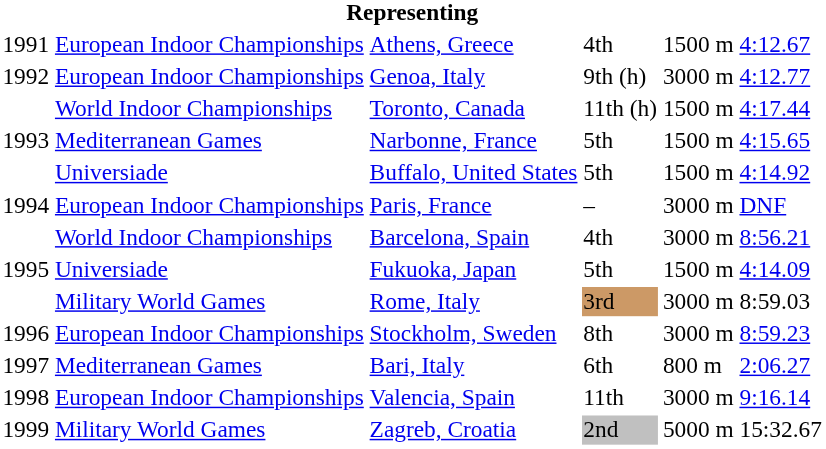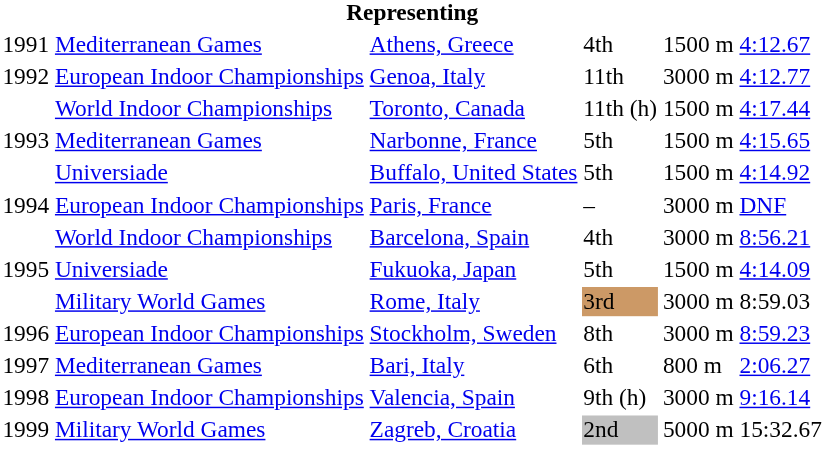Athens, Greece | column 2: European Indoor Championships -> Mediterranean Games
Genoa, Italy | column 4: 9th (h) -> 11th
Valencia, Spain | column 4: 11th -> 9th (h)
